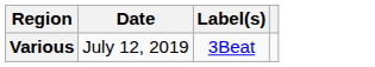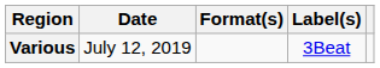+ column: Format(s)
